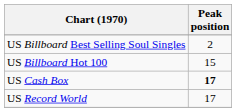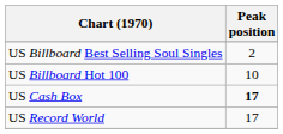US Billboard Hot 100 | Peak position: 15 -> 10
